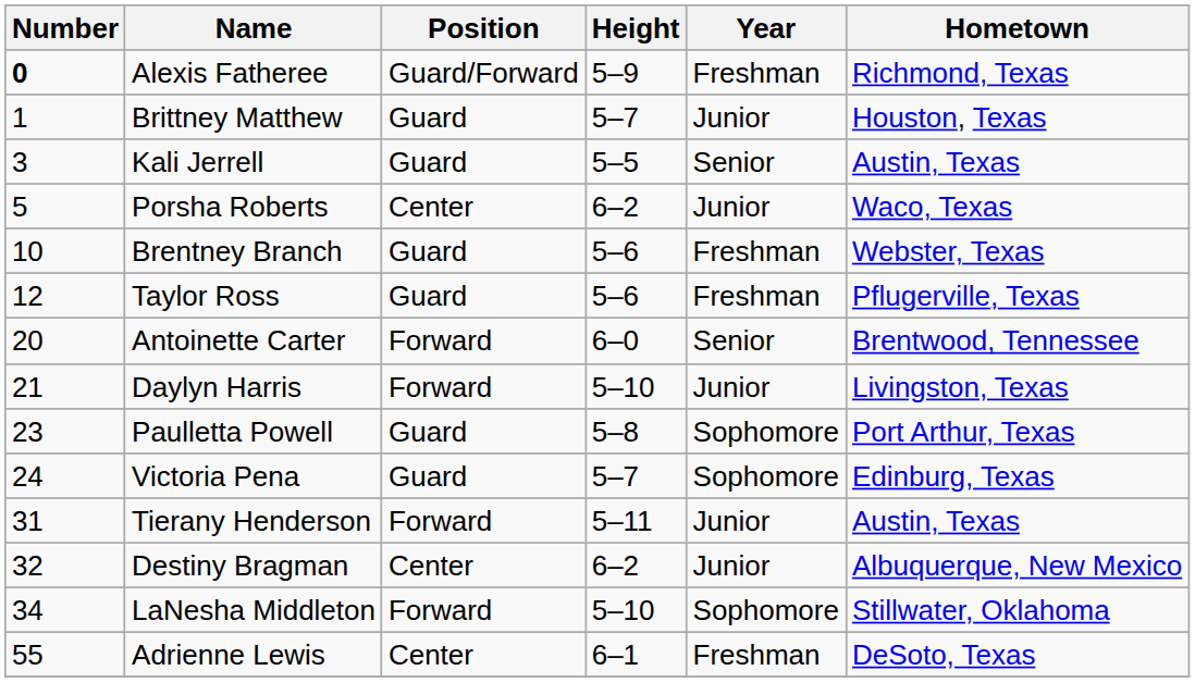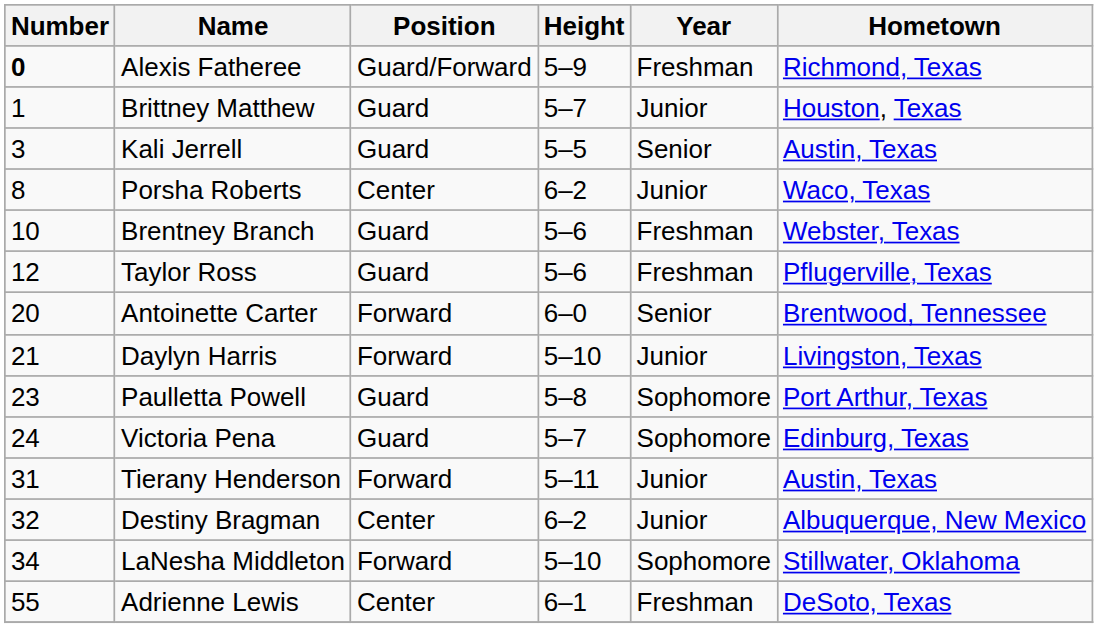Porsha Roberts | Number: 5 -> 8
